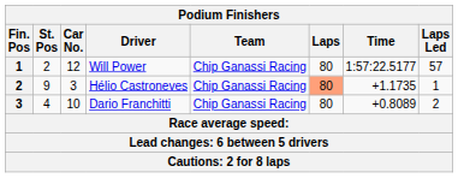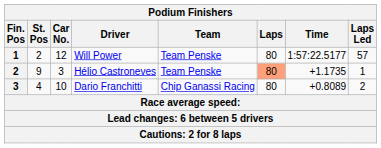Will Power | Team: Chip Ganassi Racing -> Team Penske
Hélio Castroneves | Team: Chip Ganassi Racing -> Team Penske
